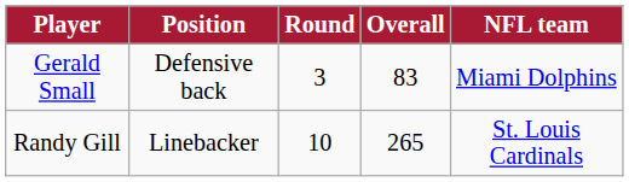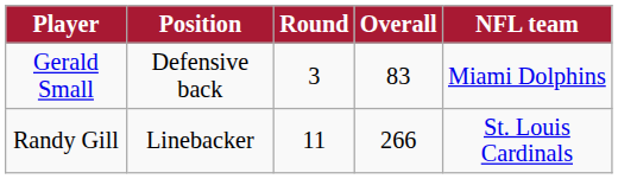Randy Gill | Round: 10 -> 11
Randy Gill | Overall: 265 -> 266
